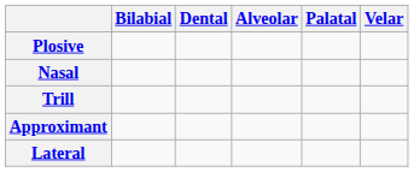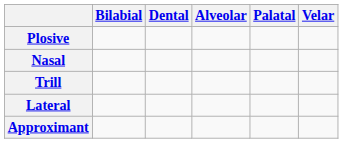rows swapped: Approximant <-> Lateral
